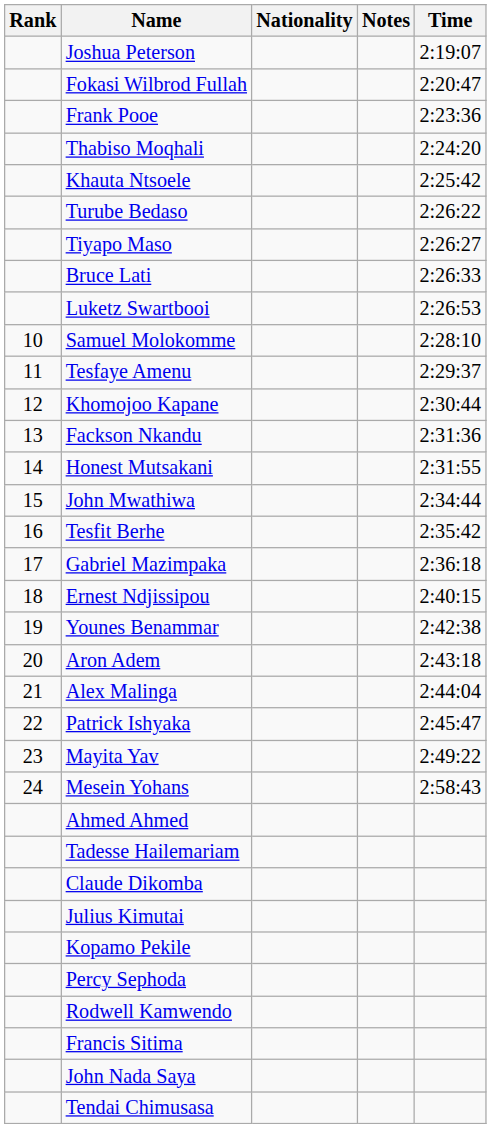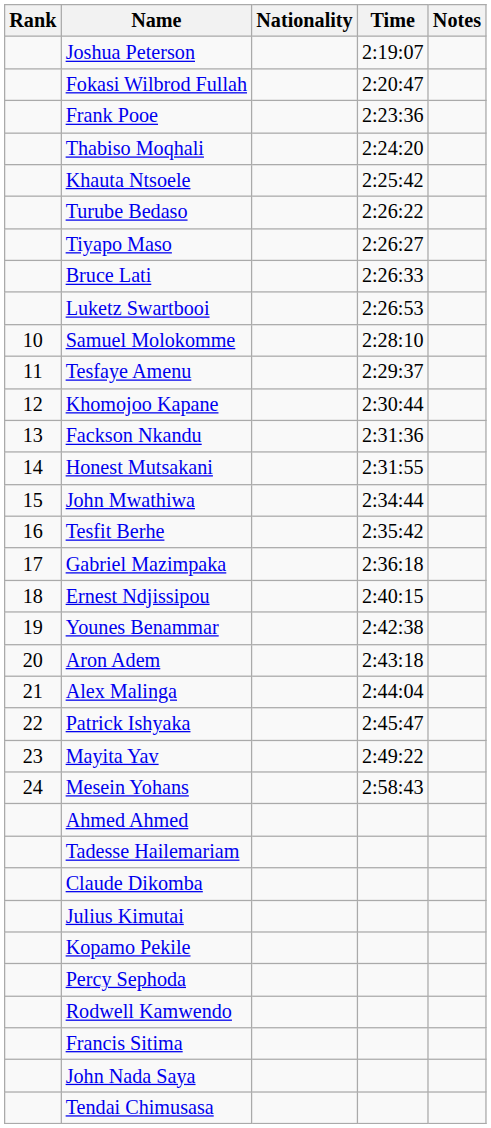columns swapped: Time <-> Notes
